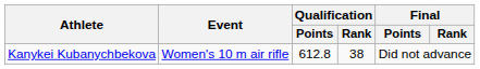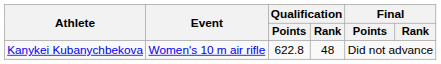Kanykei Kubanychbekova | Qualification / Points: 612.8 -> 622.8
Kanykei Kubanychbekova | Qualification / Rank: 38 -> 48
